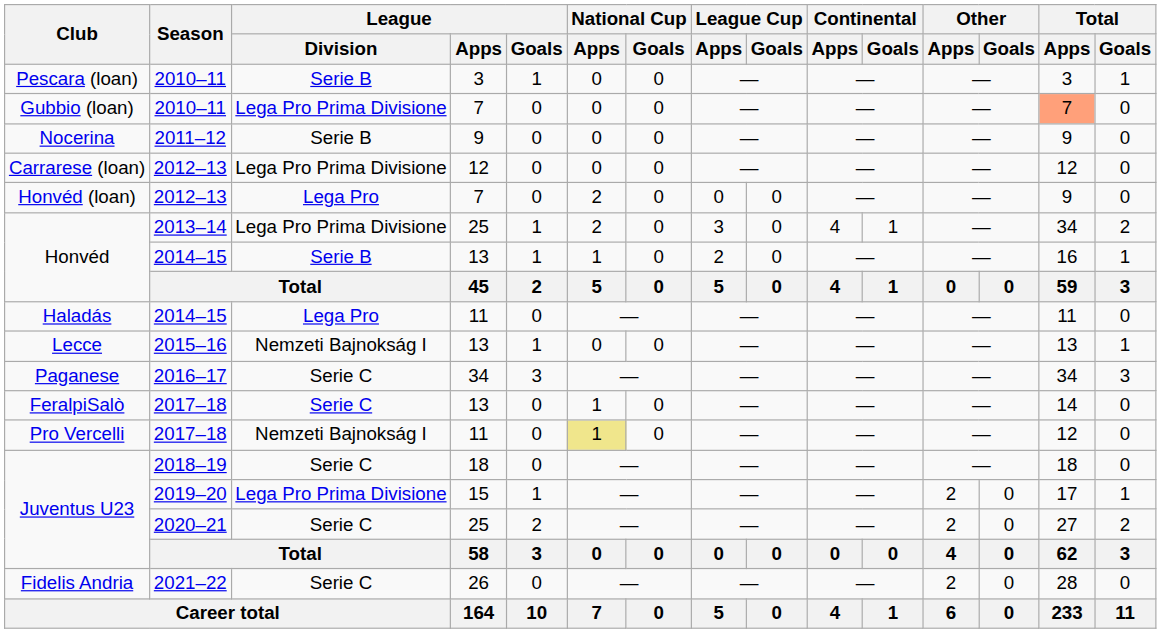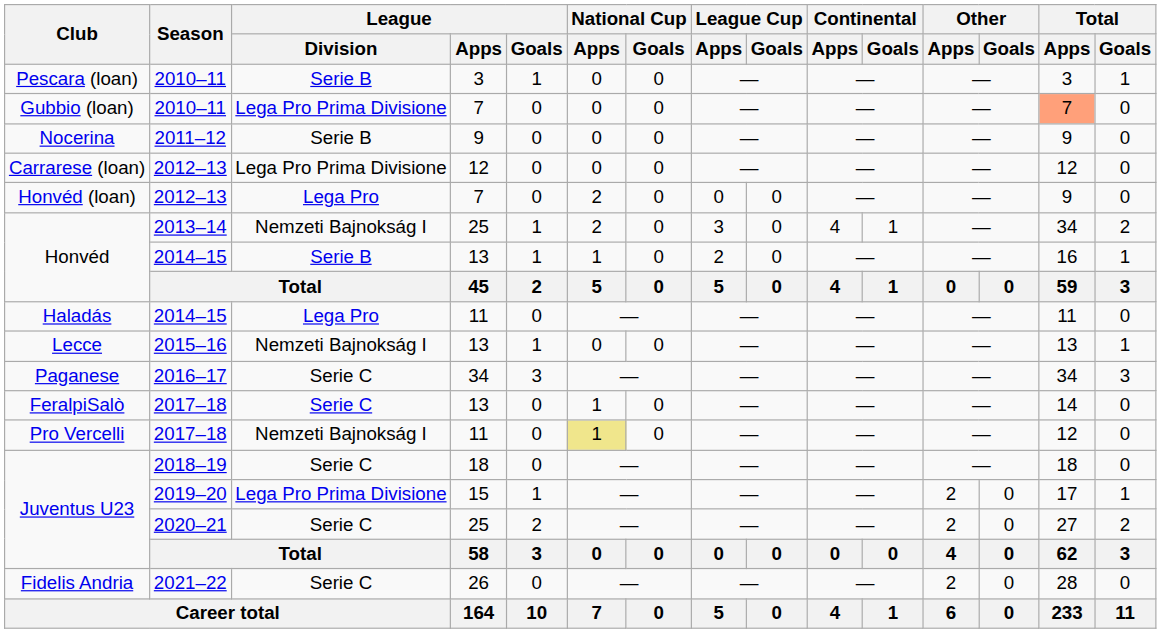Honvéd / 2013–14 | League / Division: Lega Pro Prima Divisione -> Nemzeti Bajnokság I
